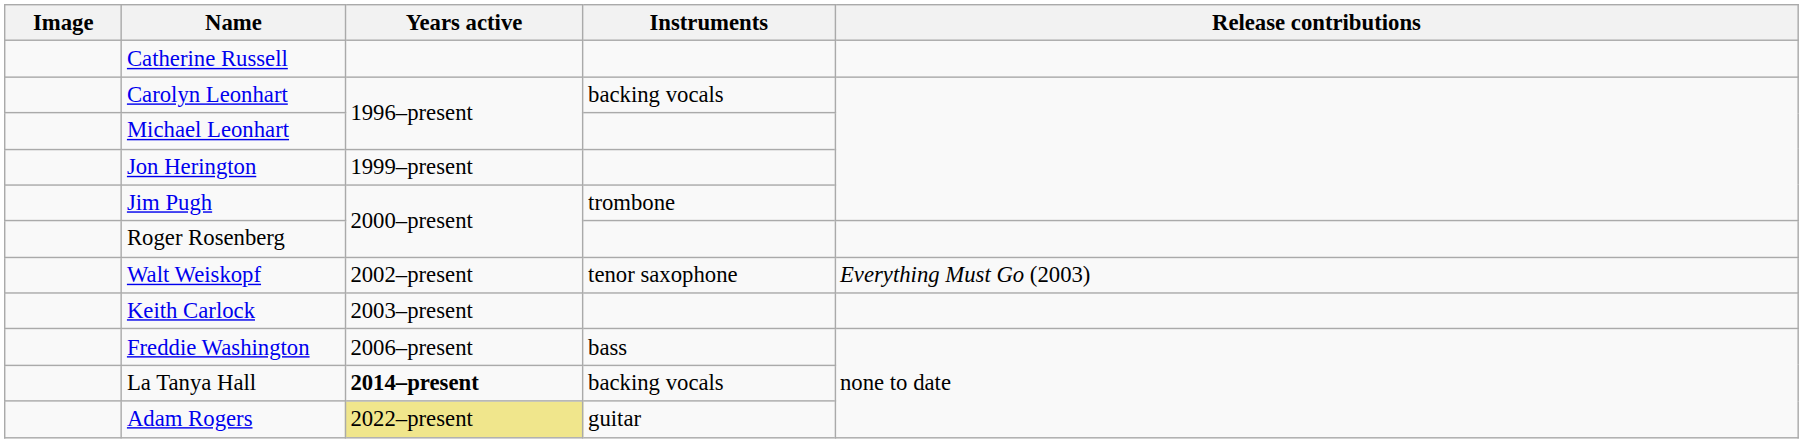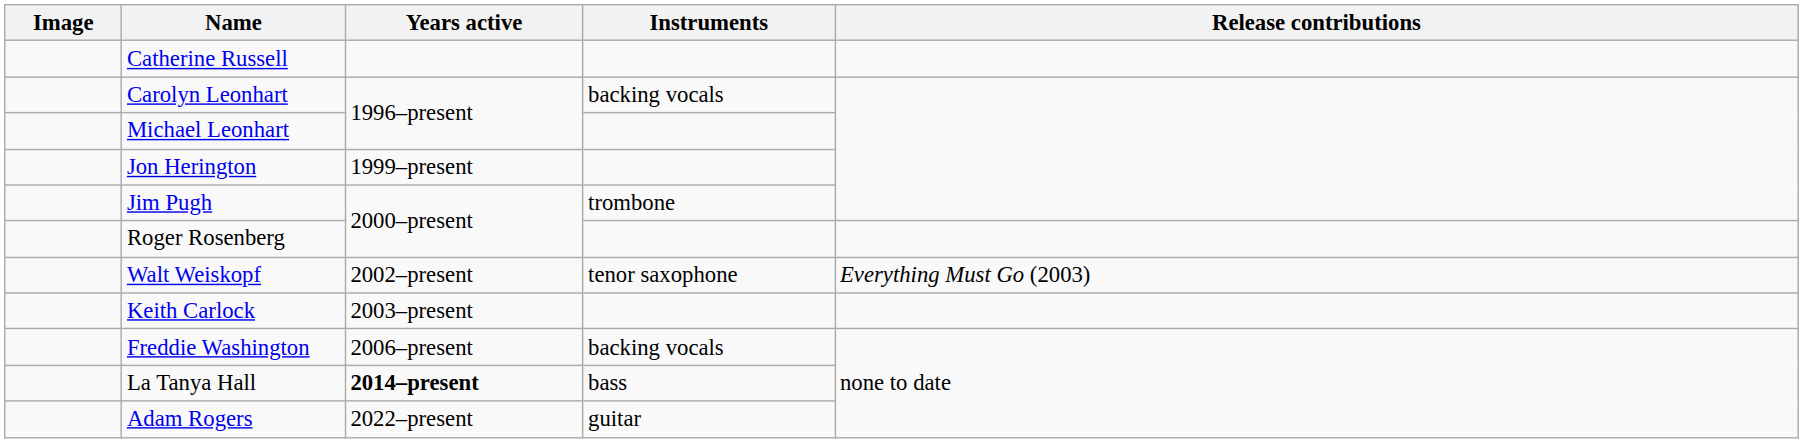Freddie Washington | Instruments: bass -> backing vocals
La Tanya Hall | Instruments: backing vocals -> bass
Adam Rogers | Years active: khaki background -> no background
